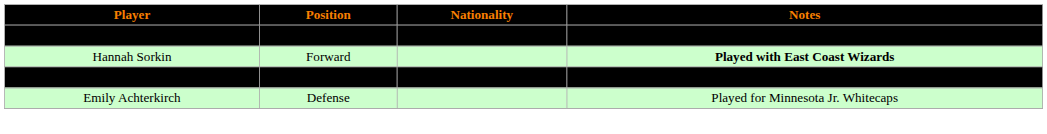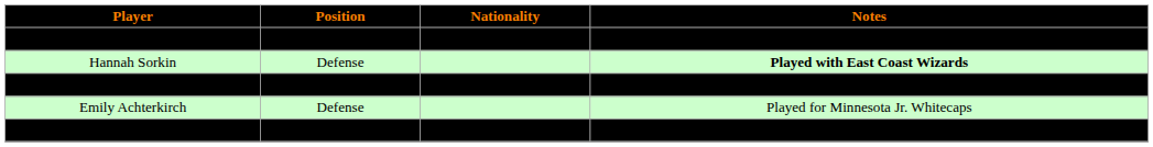Hannah Sorkin | Position: Forward -> Defense
Kiersten Falck | Position: bold -> normal
+ row: Alysia Dasilva | Goaltender | Former member of Mississauga Jr. Chiefs
